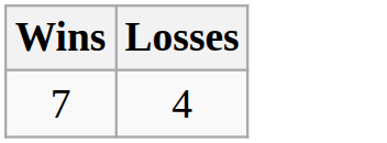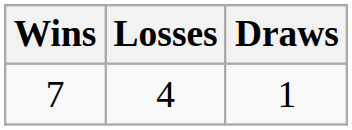+ column: Draws | 1
